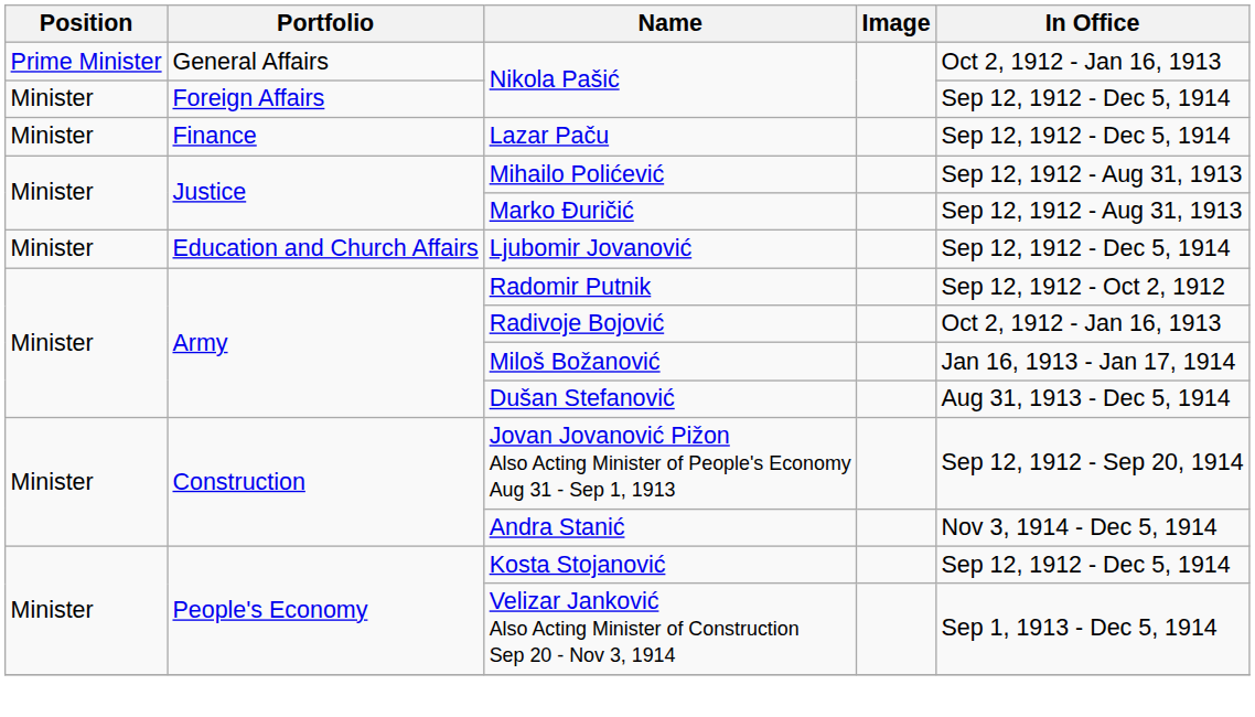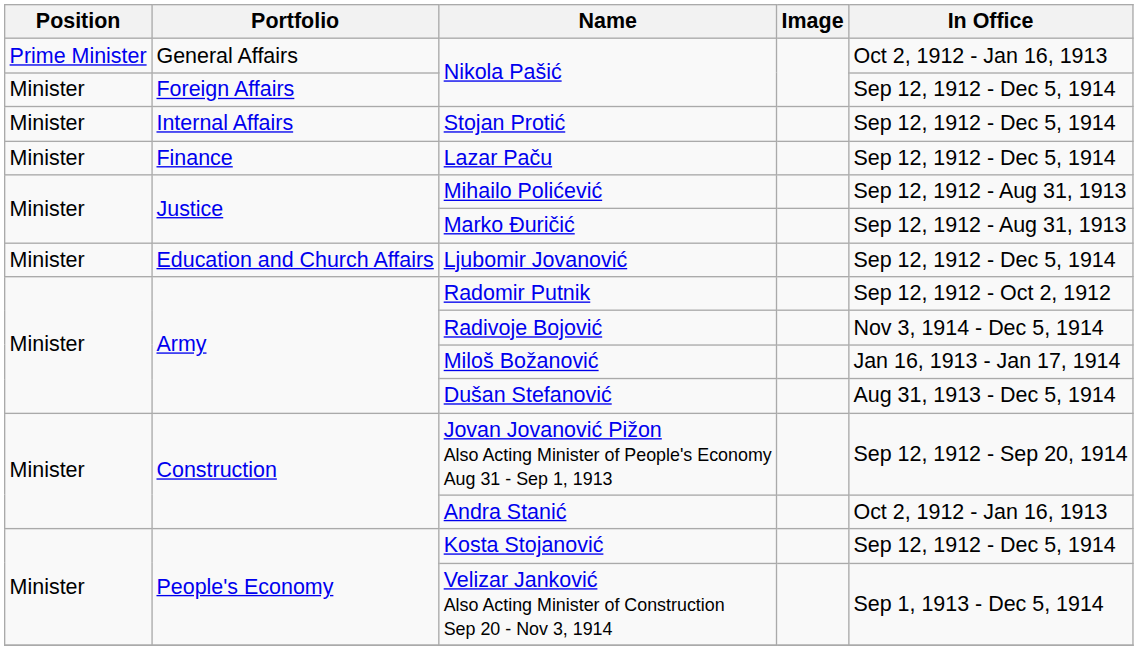+ row: Minister | Internal Affairs | Stojan Protić | Sep 12, 1912 - Dec 5, 1914
Radivoje Bojović | In Office: Oct 2, 1912 - Jan 16, 1913 -> Nov 3, 1914 - Dec 5, 1914
Andra Stanić | In Office: Nov 3, 1914 - Dec 5, 1914 -> Oct 2, 1912 - Jan 16, 1913
